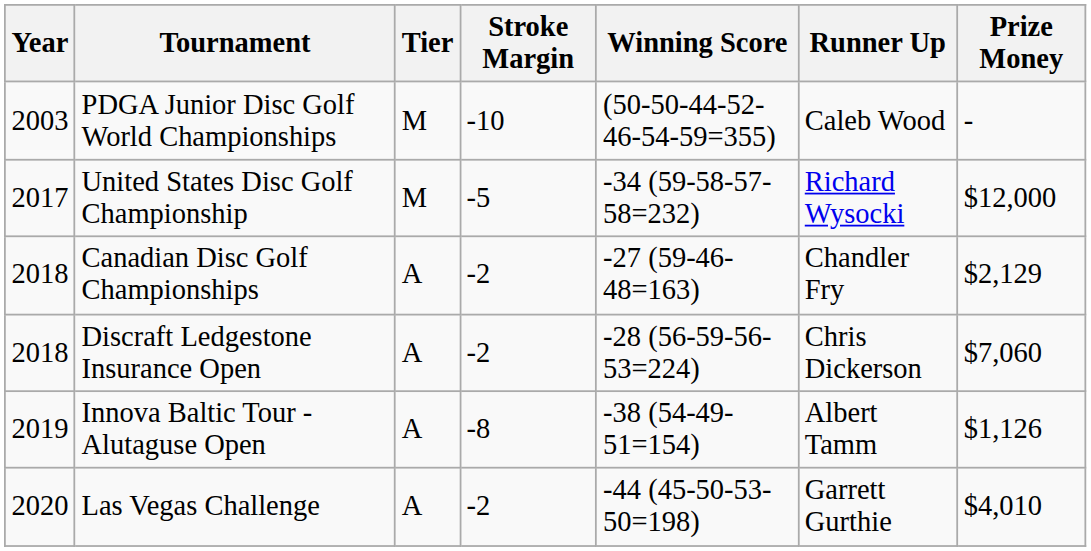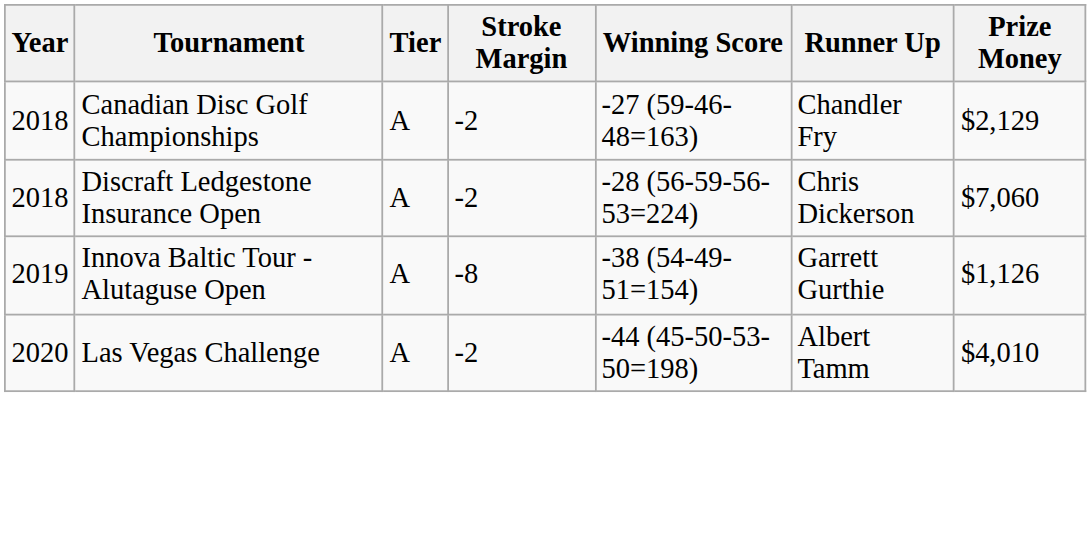- row: 2003 | PDGA Junior Disc Golf World Championships | M | -10 | (50-50-44-52-46-54-59=355) | Caleb Wood | -
- row: 2017 | United States Disc Golf Championship | M | -5 | -34 (59-58-57-58=232) | Richard Wysocki | $12,000
Innova Baltic Tour - Alutaguse Open | Runner Up: Albert Tamm -> Garrett Gurthie
Las Vegas Challenge | Runner Up: Garrett Gurthie -> Albert Tamm
